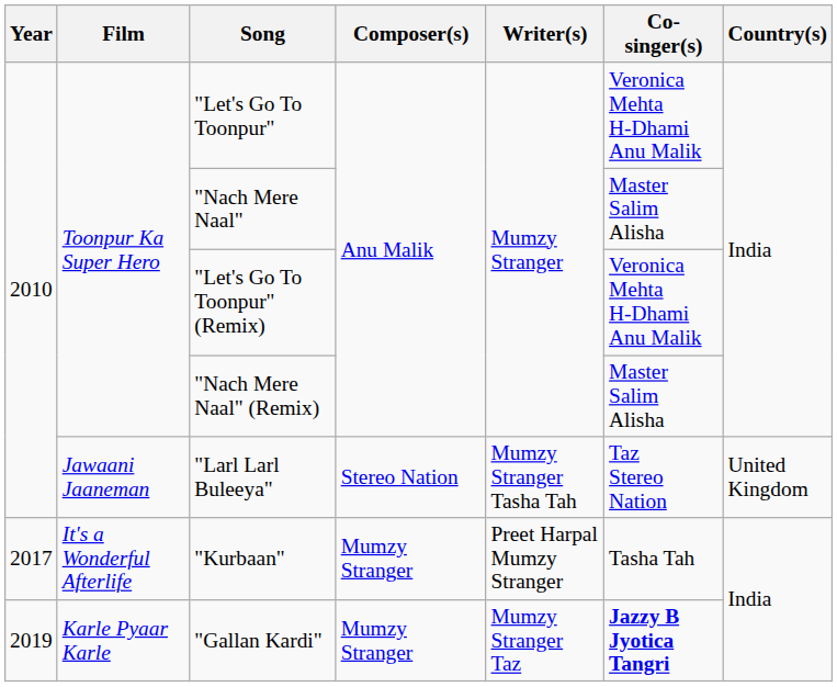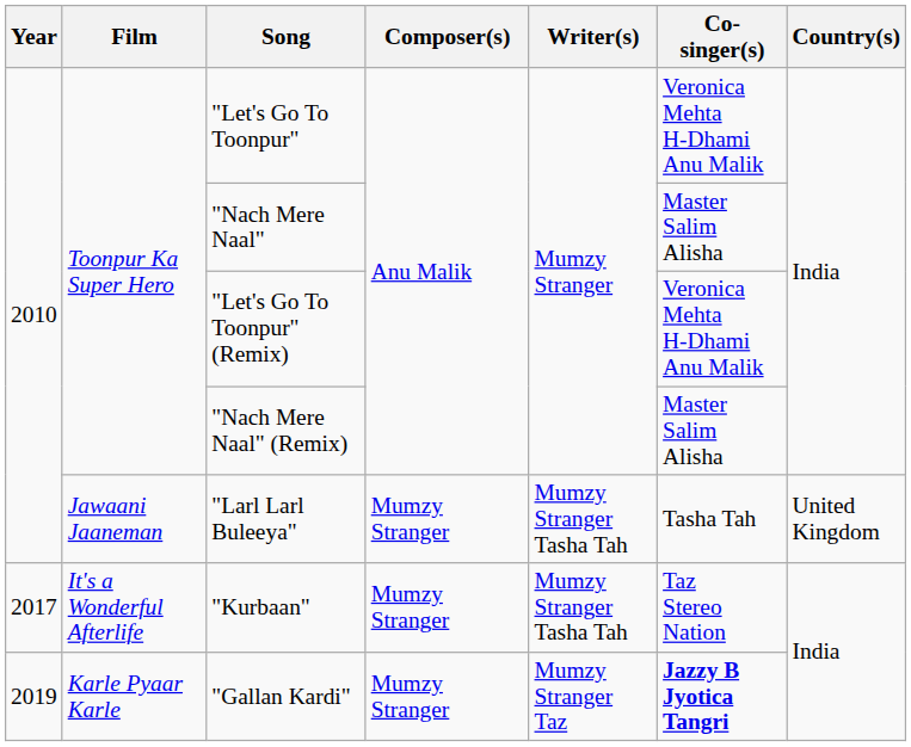"Larl Larl Buleeya" | Composer(s): Stereo Nation -> Mumzy Stranger
"Larl Larl Buleeya" | Co-singer(s): Taz Stereo Nation -> Tasha Tah
"Kurbaan" | Writer(s): Preet Harpal Mumzy Stranger -> Mumzy Stranger Tasha Tah
"Kurbaan" | Co-singer(s): Tasha Tah -> Taz Stereo Nation
